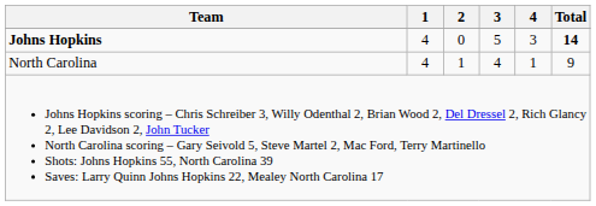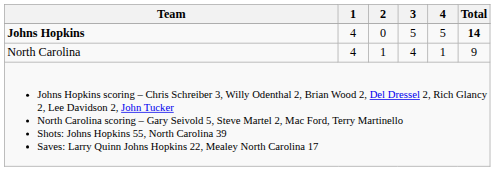Johns Hopkins | 4: 3 -> 5
